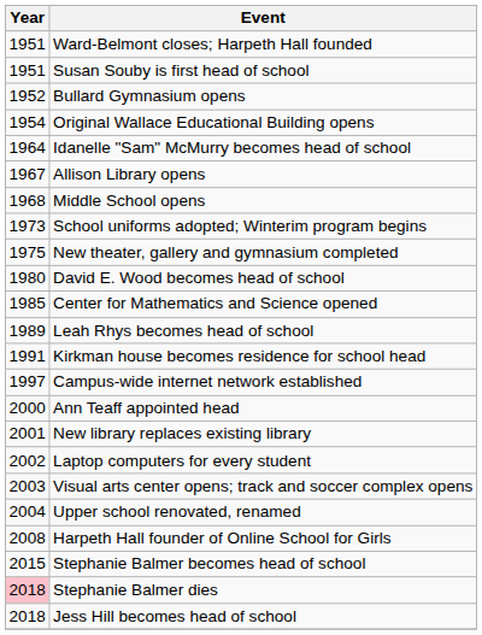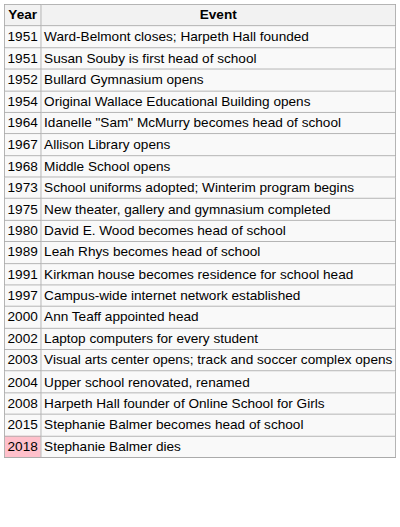- row: 1985 | Center for Mathematics and Science opened
- row: 2001 | New library replaces existing library
- row: 2018 | Jess Hill becomes head of school
